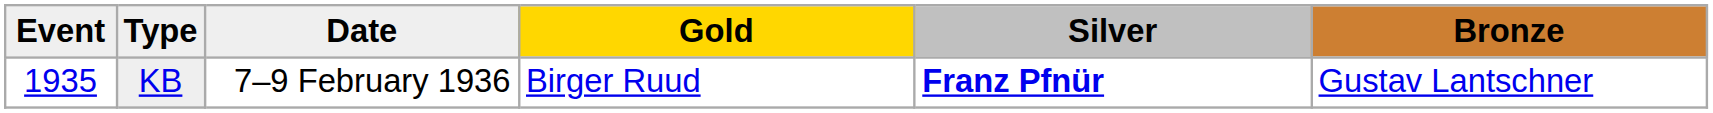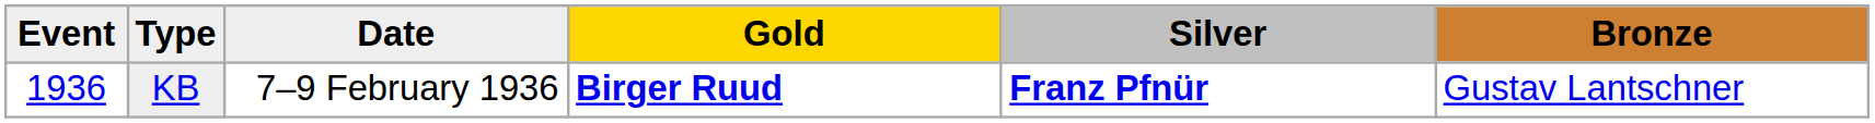KB | Event: 1935 -> 1936
KB | Gold: normal -> bold
